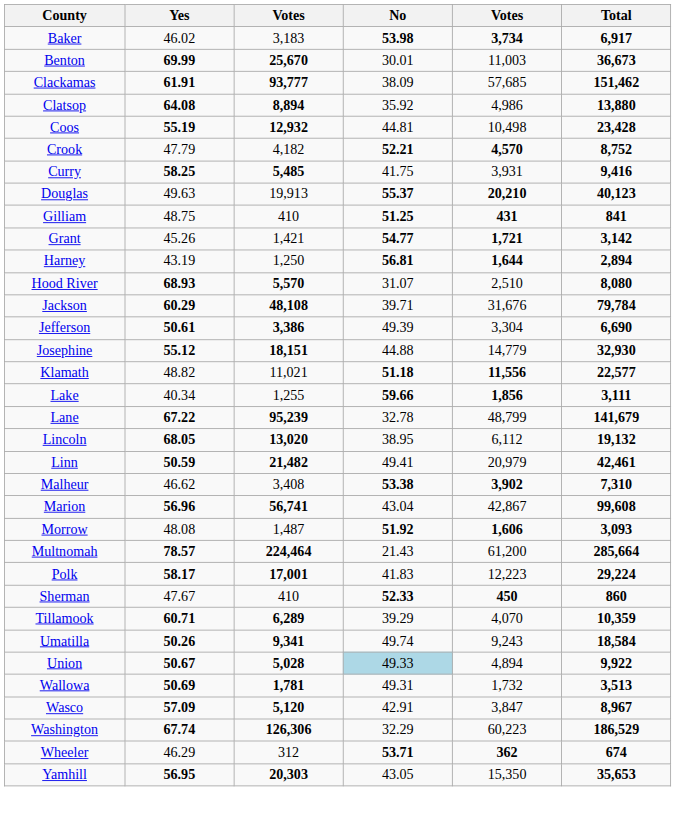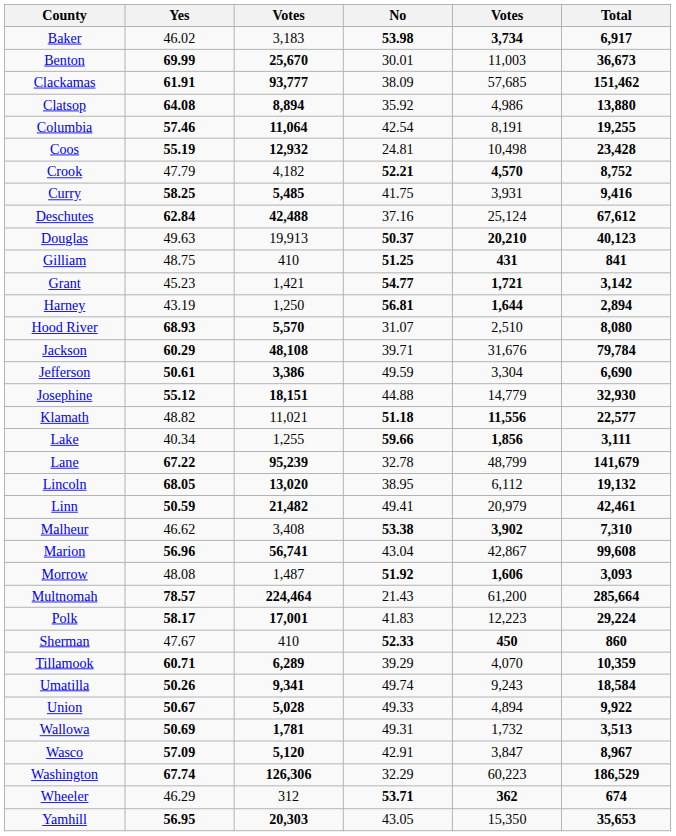+ row: Columbia | 57.46 | 11,064 | 42.54 | 8,191 | 19,255
Coos | No: 44.81 -> 24.81
+ row: Deschutes | 62.84 | 42,488 | 37.16 | 25,124 | 67,612
Douglas | No: 55.37 -> 50.37
Grant | Yes: 45.26 -> 45.23
Jefferson | No: 49.39 -> 49.59
Union | No: lightblue background -> no background
